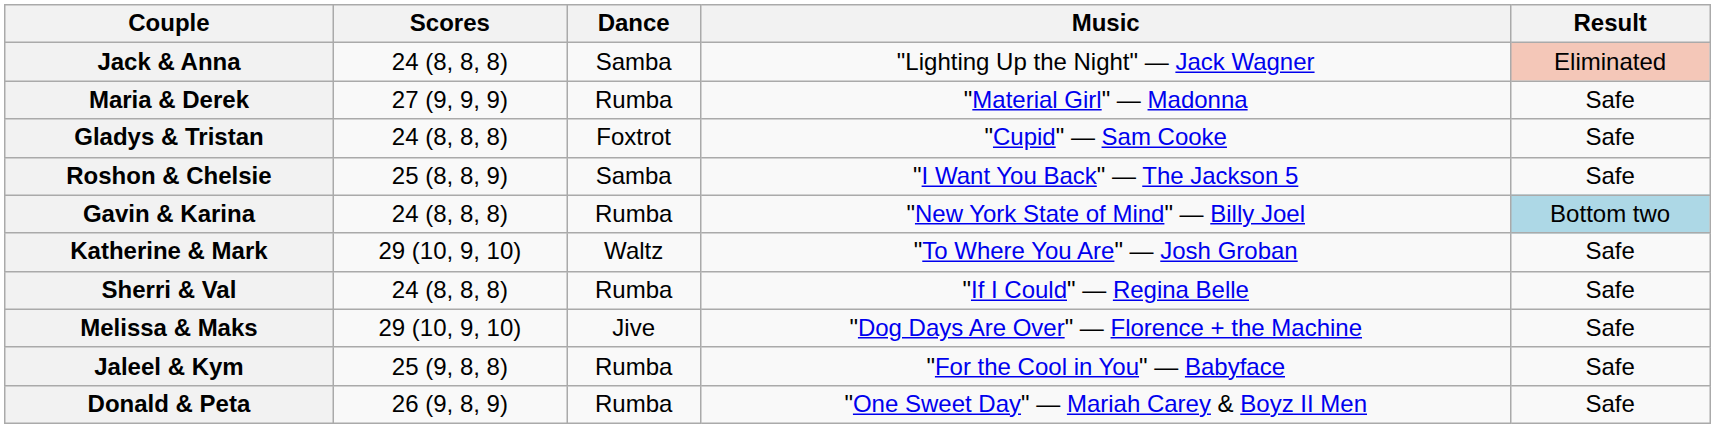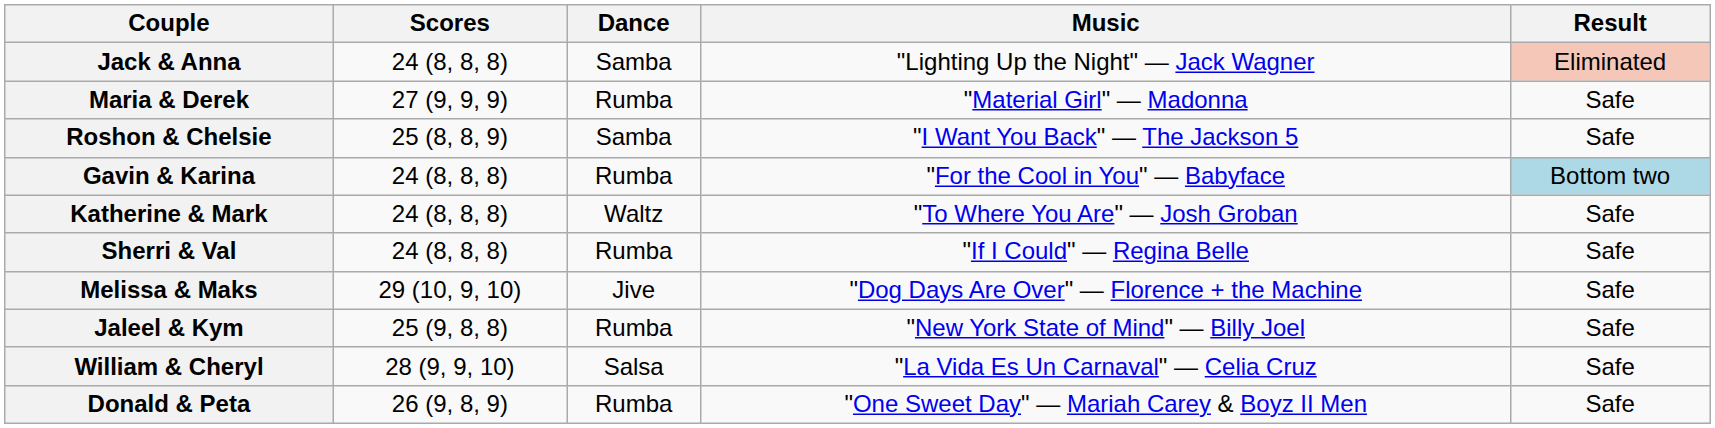- row: Gladys & Tristan | 24 (8, 8, 8) | Foxtrot | "Cupid" — Sam Cooke | Safe
Gavin & Karina | Music: "New York State of Mind" — Billy Joel -> "For the Cool in You" — Babyface
Katherine & Mark | Scores: 29 (10, 9, 10) -> 24 (8, 8, 8)
Jaleel & Kym | Music: "For the Cool in You" — Babyface -> "New York State of Mind" — Billy Joel
+ row: William & Cheryl | 28 (9, 9, 10) | Salsa | "La Vida Es Un Carnaval" — Celia Cruz | Safe
